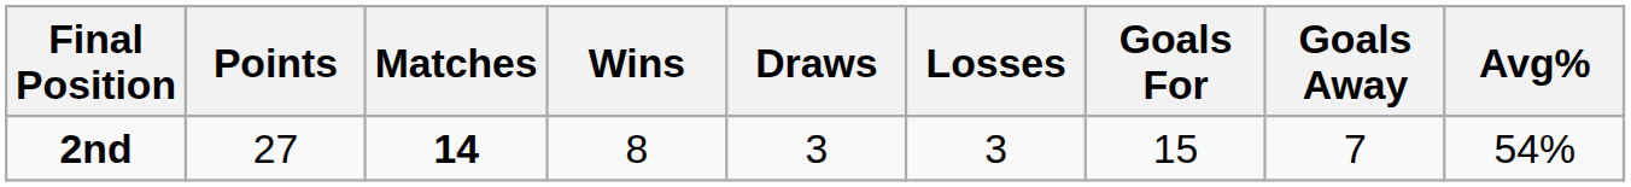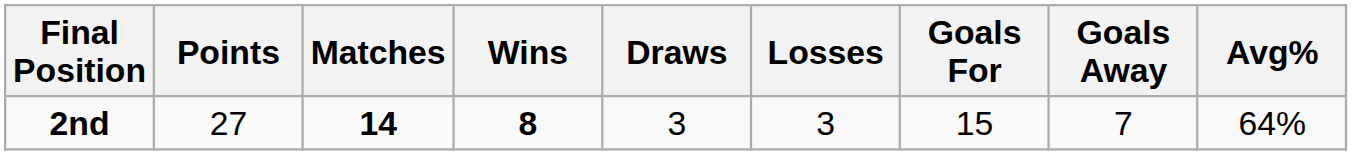2nd | Wins: normal -> bold
2nd | Avg%: 54% -> 64%
